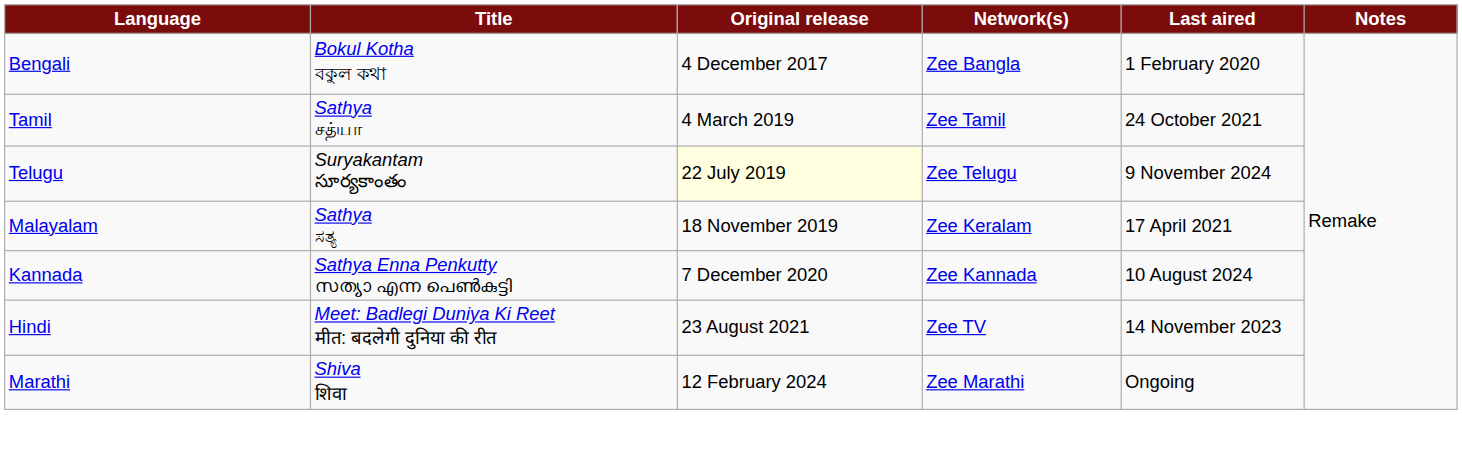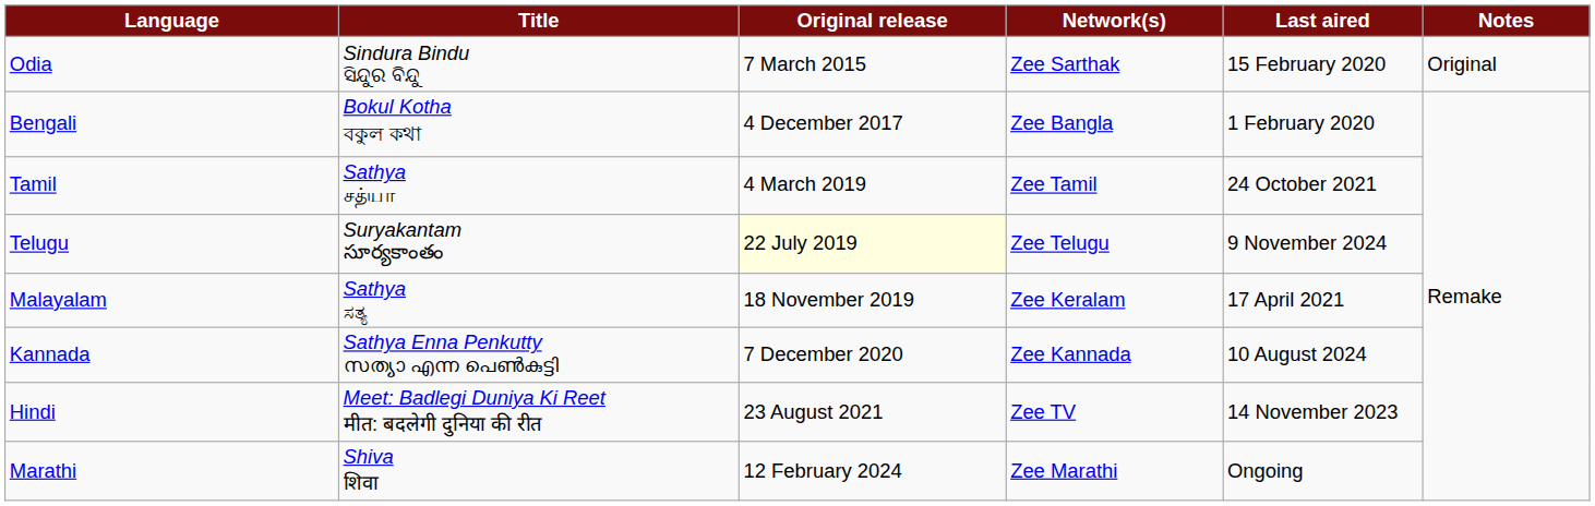+ row: Odia | Sindura Bindu ସିନ୍ଦୁର ବିନ୍ଦୁ | 7 March 2015 | Zee Sarthak | 15 February 2020 | Original
